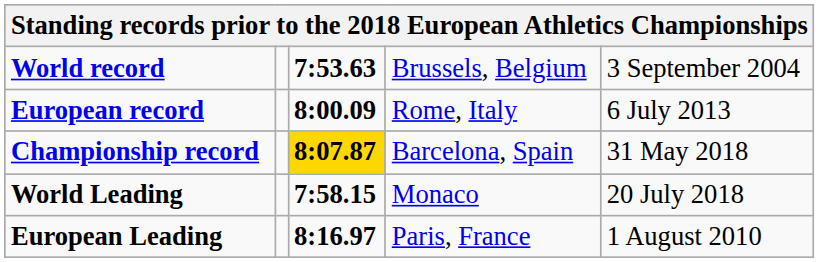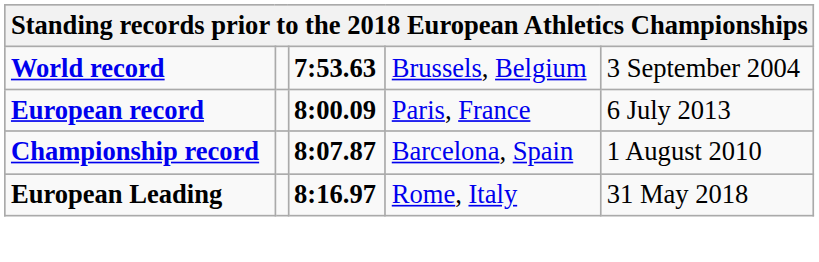European record | column 4: Rome, Italy -> Paris, France
Championship record | column 3: gold background -> no background
Championship record | column 5: 31 May 2018 -> 1 August 2010
- row: World Leading | 7:58.15 | Monaco | 20 July 2018
European Leading | column 4: Paris, France -> Rome, Italy
European Leading | column 5: 1 August 2010 -> 31 May 2018
